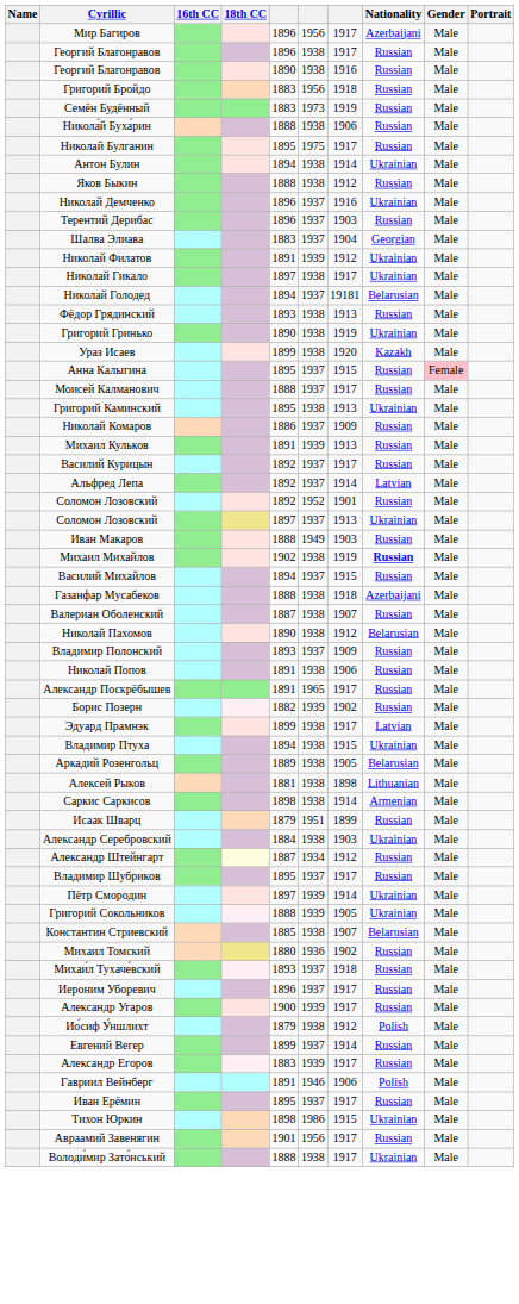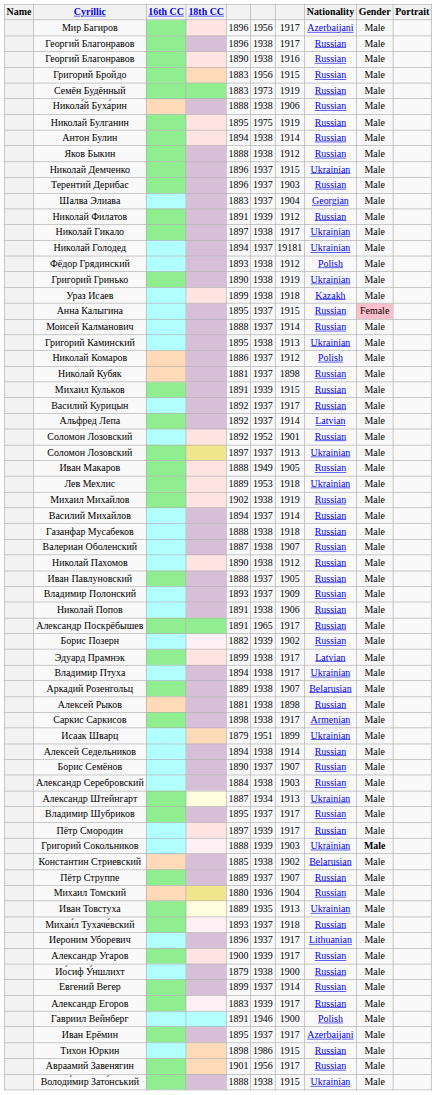Григорий Бройдо | column 7: 1918 -> 1915
Николай Булганин | column 7: 1917 -> 1919
Антон Булин | Nationality: Ukrainian -> Russian
Николай Демченко | column 7: 1916 -> 1915
Николай Филатов | Nationality: Ukrainian -> Russian
Николай Голодед | Nationality: Belarusian -> Ukrainian
Фёдор Грядинский | column 7: 1913 -> 1912
Фёдор Грядинский | Nationality: Russian -> Polish
Ураз Исаев | column 7: 1920 -> 1918
Моисей Калманович | column 7: 1917 -> 1914
Николай Комаров | column 7: 1909 -> 1912
Николай Комаров | Nationality: Russian -> Polish
+ row: Николай Кубяк | 1881 | 1937 | 1898 | Russian | Male
Михаил Кульков | column 7: 1913 -> 1915
Иван Макаров | column 7: 1903 -> 1905
+ row: Лев Мехлис | 1889 | 1953 | 1918 | Ukrainian | Male
Михаил Михайлов | Nationality: bold -> normal
Василий Михайлов | column 7: 1915 -> 1914
Газанфар Мусабеков | Nationality: Azerbaijani -> Russian
Николай Пахомов | Nationality: Belarusian -> Russian
+ row: Иван Павлуновский | 1888 | 1937 | 1905 | Russian | Male
Владимир Птуха | column 7: 1915 -> 1917
Аркадий Розенгольц | column 7: 1905 -> 1907
Алексей Рыков | Nationality: Lithuanian -> Russian
Саркис Саркисов | column 7: 1914 -> 1917
Исаак Шварц | Nationality: Russian -> Ukrainian
+ row: Алексей Седельников | 1894 | 1938 | 1914 | Russian | Male
+ row: Борис Семёнов | 1890 | 1937 | 1907 | Russian | Male
Александр Серебровский | Nationality: Ukrainian -> Russian
Александр Штейнгарт | column 7: 1912 -> 1913
Александр Штейнгарт | Nationality: Russian -> Ukrainian
Пётр Смородин | column 7: 1914 -> 1917
Пётр Смородин | Nationality: Ukrainian -> Russian
Григорий Сокольников | column 7: 1905 -> 1903
Григорий Сокольников | Gender: normal -> bold
Константин Стриевский | column 7: 1907 -> 1902
+ row: Пётр Струппе | 1889 | 1937 | 1907 | Russian | Male
Михаил Томский | column 7: 1902 -> 1904
+ row: Иван Товстуха | 1889 | 1935 | 1913 | Ukrainian | Male
Иероним Уборевич | Nationality: Russian -> Lithuanian
Ио́сиф У́ншлихт | column 7: 1912 -> 1900
Ио́сиф У́ншлихт | Nationality: Polish -> Russian
Гавриил Вейнберг | column 7: 1906 -> 1900
Иван Ерёмин | Nationality: Russian -> Azerbaijani
Тихон Юркин | Nationality: Ukrainian -> Russian
Володи́мир Зато́нський | column 7: 1917 -> 1915
